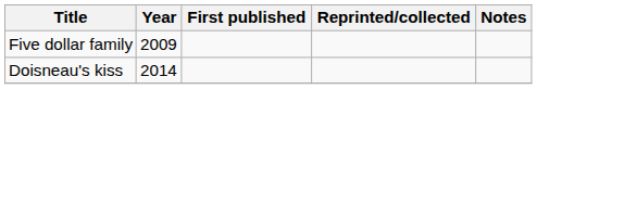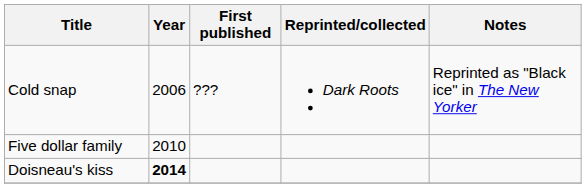+ row: Cold snap | 2006 | ??? | Dark Roots | Reprinted as "Black ice" in The New Yorker
Five dollar family | Year: 2009 -> 2010
Doisneau's kiss | Year: normal -> bold
